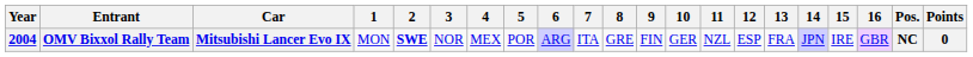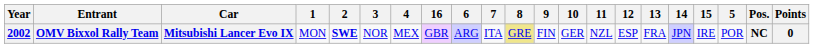columns swapped: 5 <-> 16
OMV Bixxol Rally Team | Year: 2004 -> 2002
OMV Bixxol Rally Team | 8: no background -> khaki background
